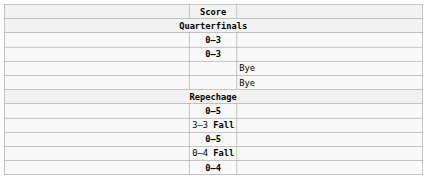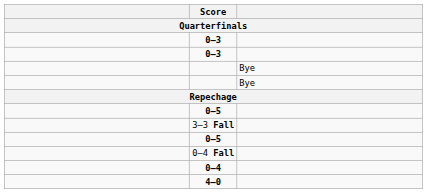+ row: 4–0
